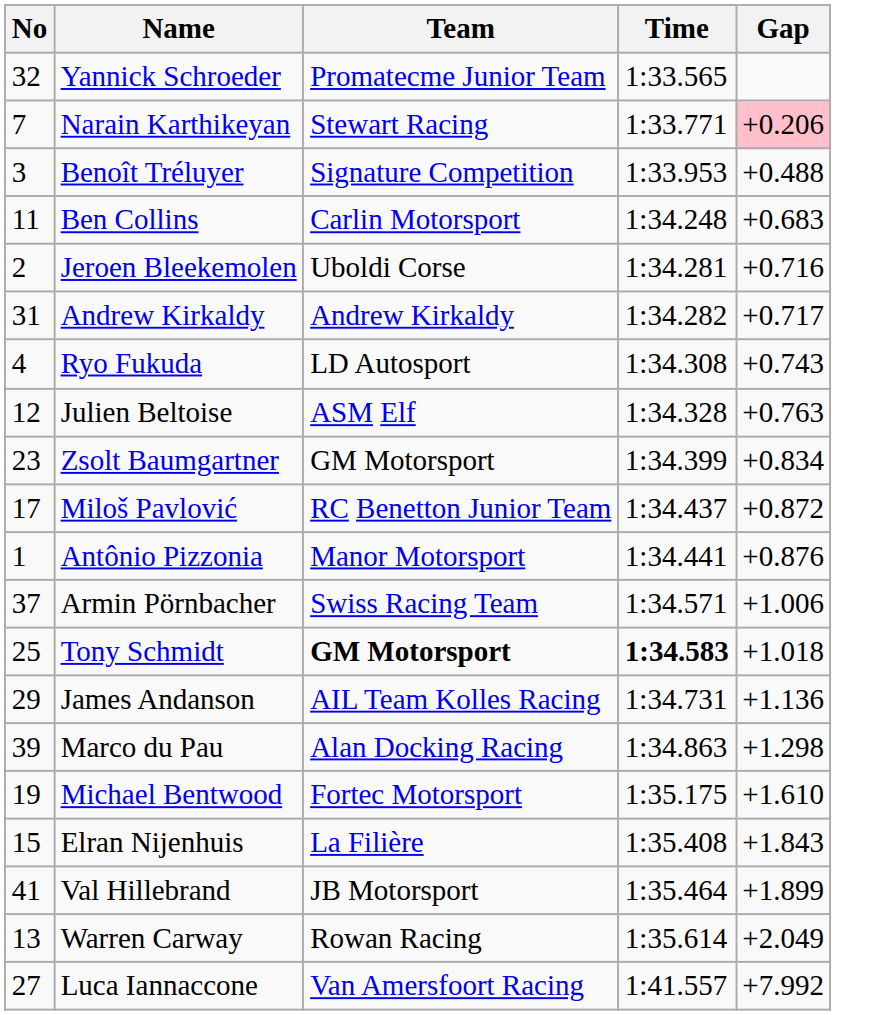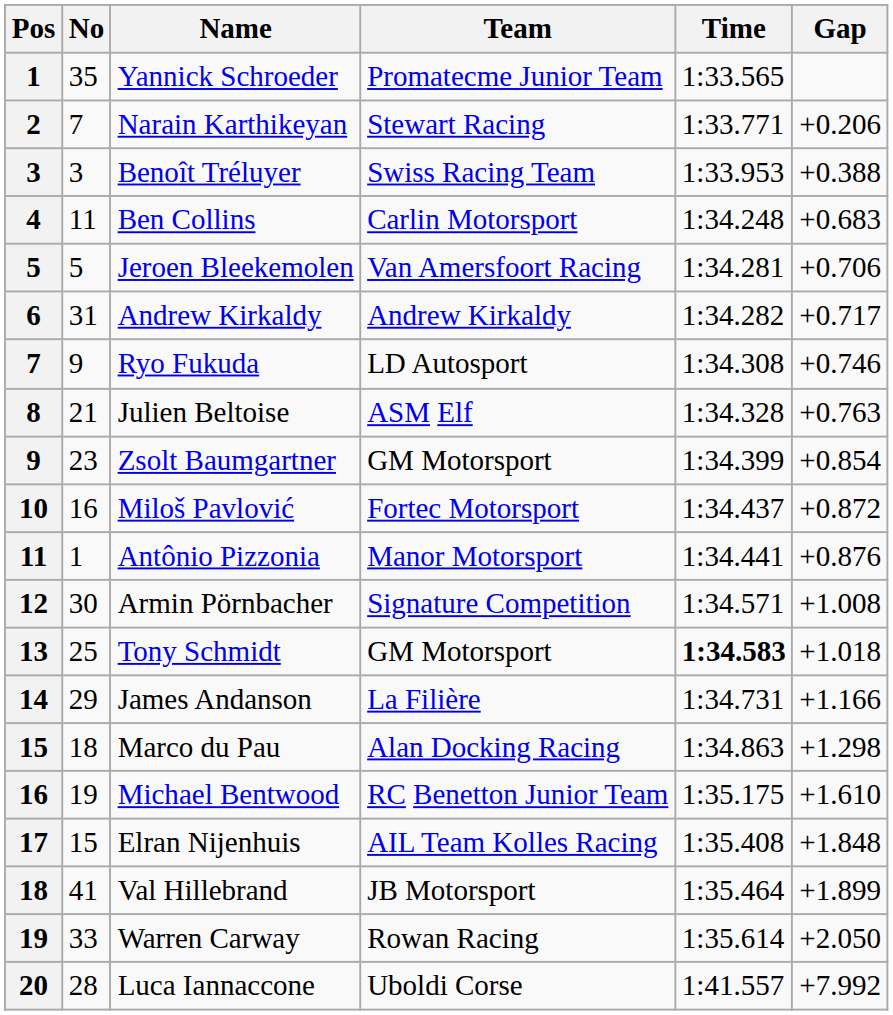+ column: Pos | 1 | 2 | 3 | 4 | 5 | 6 | 7 | 8 | 9 | 10 | 11 | 12 | 13 | 14 | 15 | 16 | 17 | 18 | 19 | 20
Yannick Schroeder | No: 32 -> 35
Narain Karthikeyan | Gap: pink background -> no background
Benoît Tréluyer | Team: Signature Competition -> Swiss Racing Team
Benoît Tréluyer | Gap: +0.488 -> +0.388
Jeroen Bleekemolen | No: 2 -> 5
Jeroen Bleekemolen | Team: Uboldi Corse -> Van Amersfoort Racing
Jeroen Bleekemolen | Gap: +0.716 -> +0.706
Ryo Fukuda | No: 4 -> 9
Ryo Fukuda | Gap: +0.743 -> +0.746
Julien Beltoise | No: 12 -> 21
Zsolt Baumgartner | Gap: +0.834 -> +0.854
Miloš Pavlović | No: 17 -> 16
Miloš Pavlović | Team: RC Benetton Junior Team -> Fortec Motorsport
Armin Pörnbacher | No: 37 -> 30
Armin Pörnbacher | Team: Swiss Racing Team -> Signature Competition
Armin Pörnbacher | Gap: +1.006 -> +1.008
Tony Schmidt | Team: bold -> normal
James Andanson | Team: AIL Team Kolles Racing -> La Filière
James Andanson | Gap: +1.136 -> +1.166
Marco du Pau | No: 39 -> 18
Michael Bentwood | Team: Fortec Motorsport -> RC Benetton Junior Team
Elran Nijenhuis | Team: La Filière -> AIL Team Kolles Racing
Elran Nijenhuis | Gap: +1.843 -> +1.848
Warren Carway | No: 13 -> 33
Warren Carway | Gap: +2.049 -> +2.050
Luca Iannaccone | No: 27 -> 28
Luca Iannaccone | Team: Van Amersfoort Racing -> Uboldi Corse
